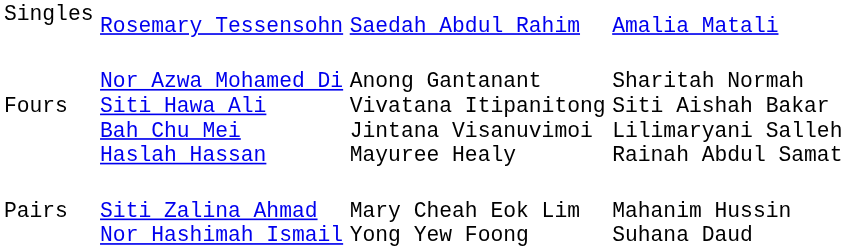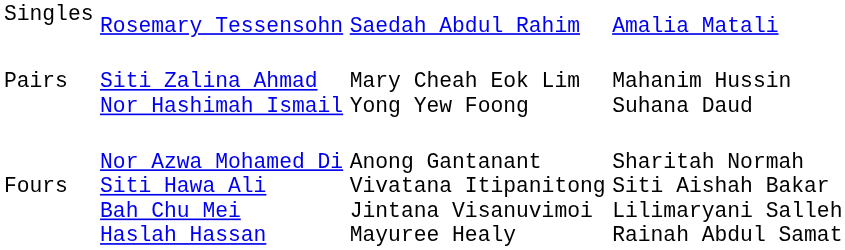rows swapped: Pairs <-> Fours
